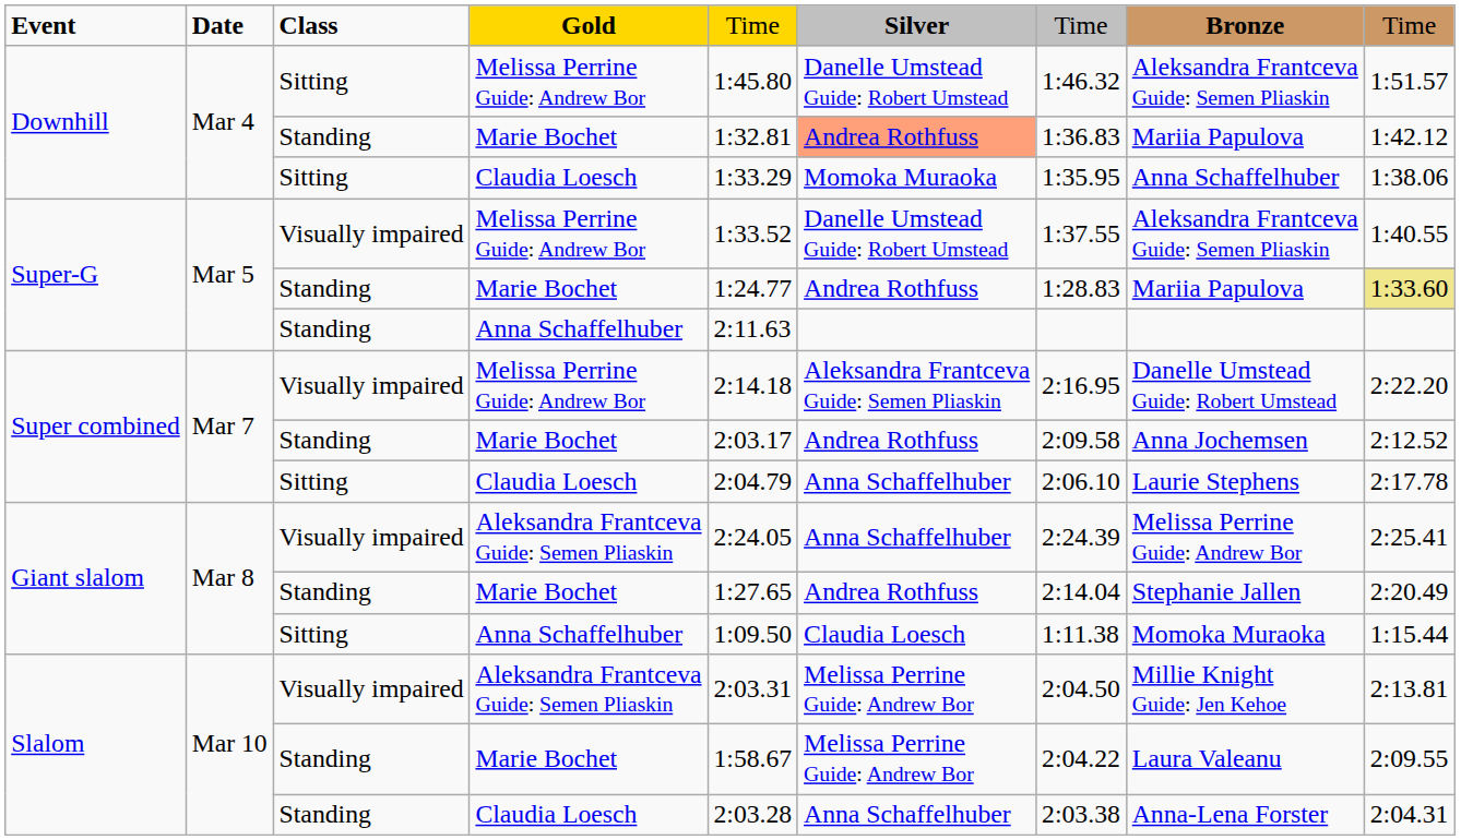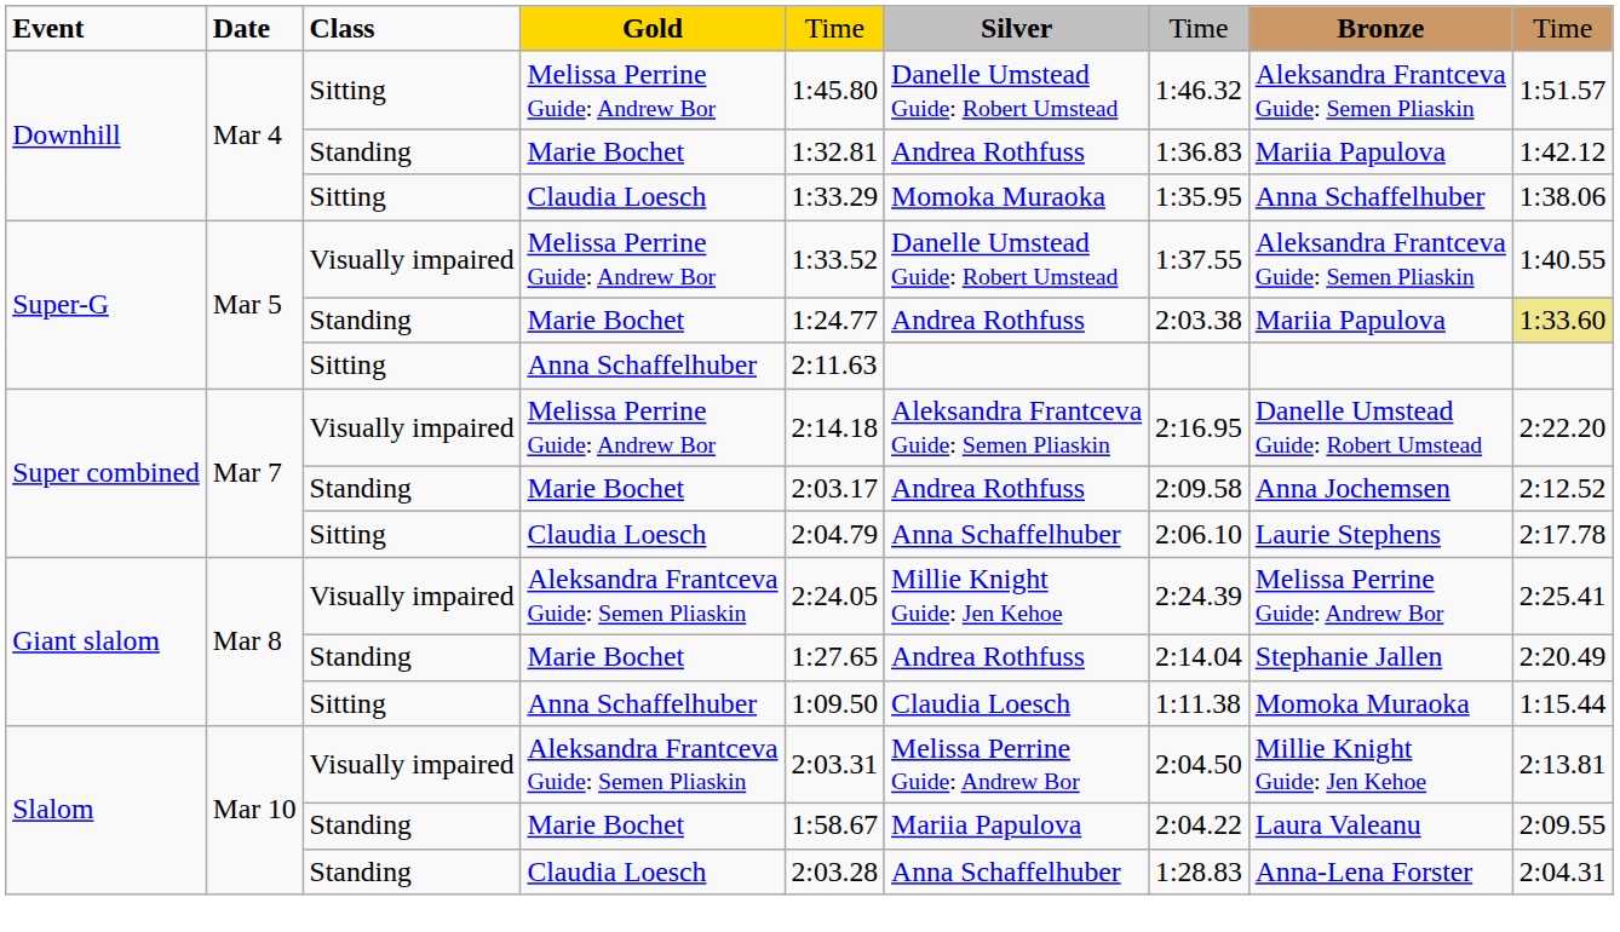Downhill / Marie Bochet | column 6: lightsalmon background -> no background
Super-G / Marie Bochet | column 7: 1:28.83 -> 2:03.38
Super-G / Anna Schaffelhuber | column 3: Standing -> Sitting
Giant slalom / Aleksandra Frantceva Guide: Semen Pliaskin | column 6: Anna Schaffelhuber -> Millie Knight Guide: Jen Kehoe
Slalom / Marie Bochet | column 6: Melissa Perrine Guide: Andrew Bor -> Mariia Papulova
Slalom / Claudia Loesch | column 7: 2:03.38 -> 1:28.83
